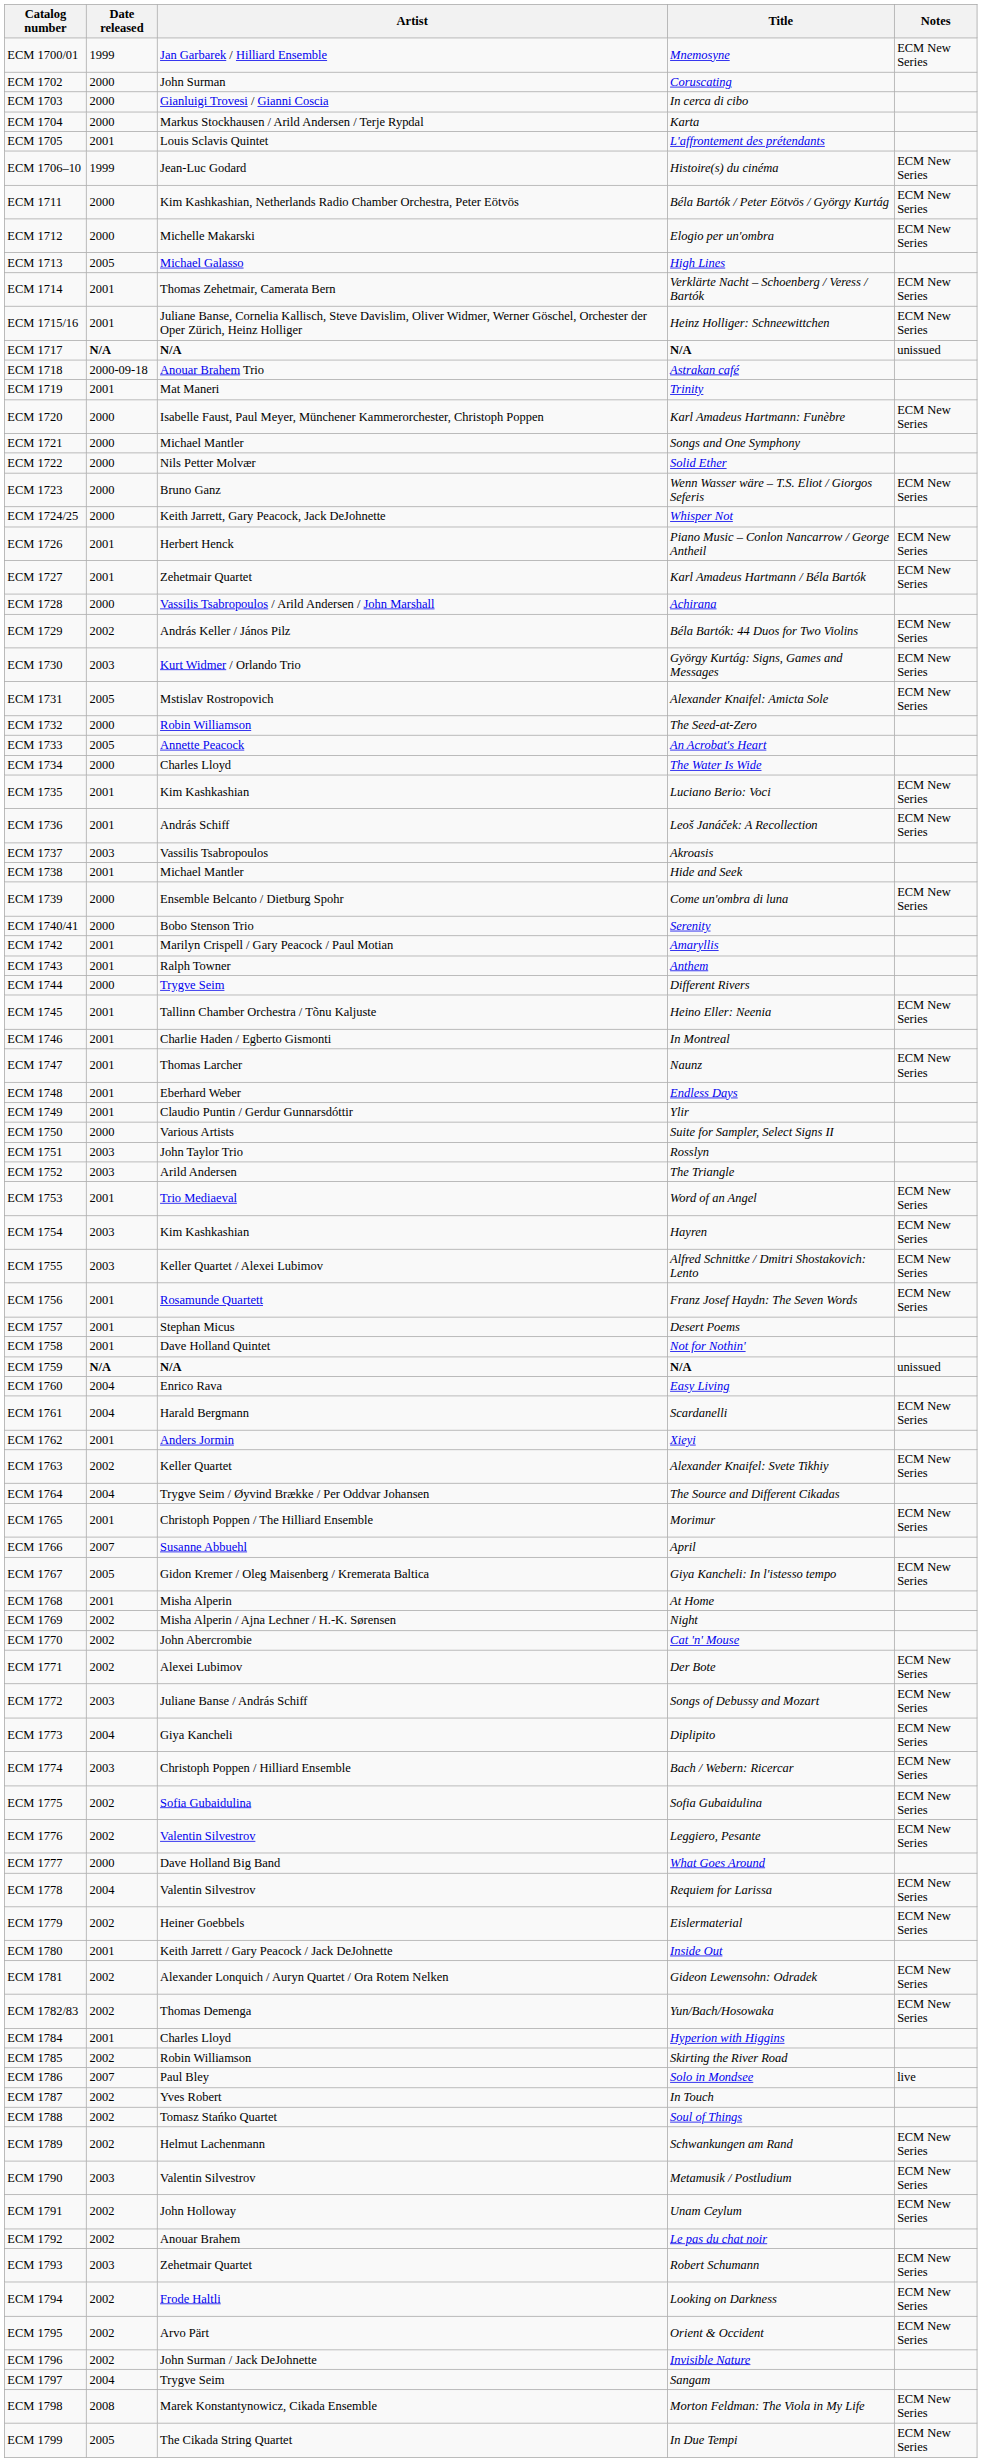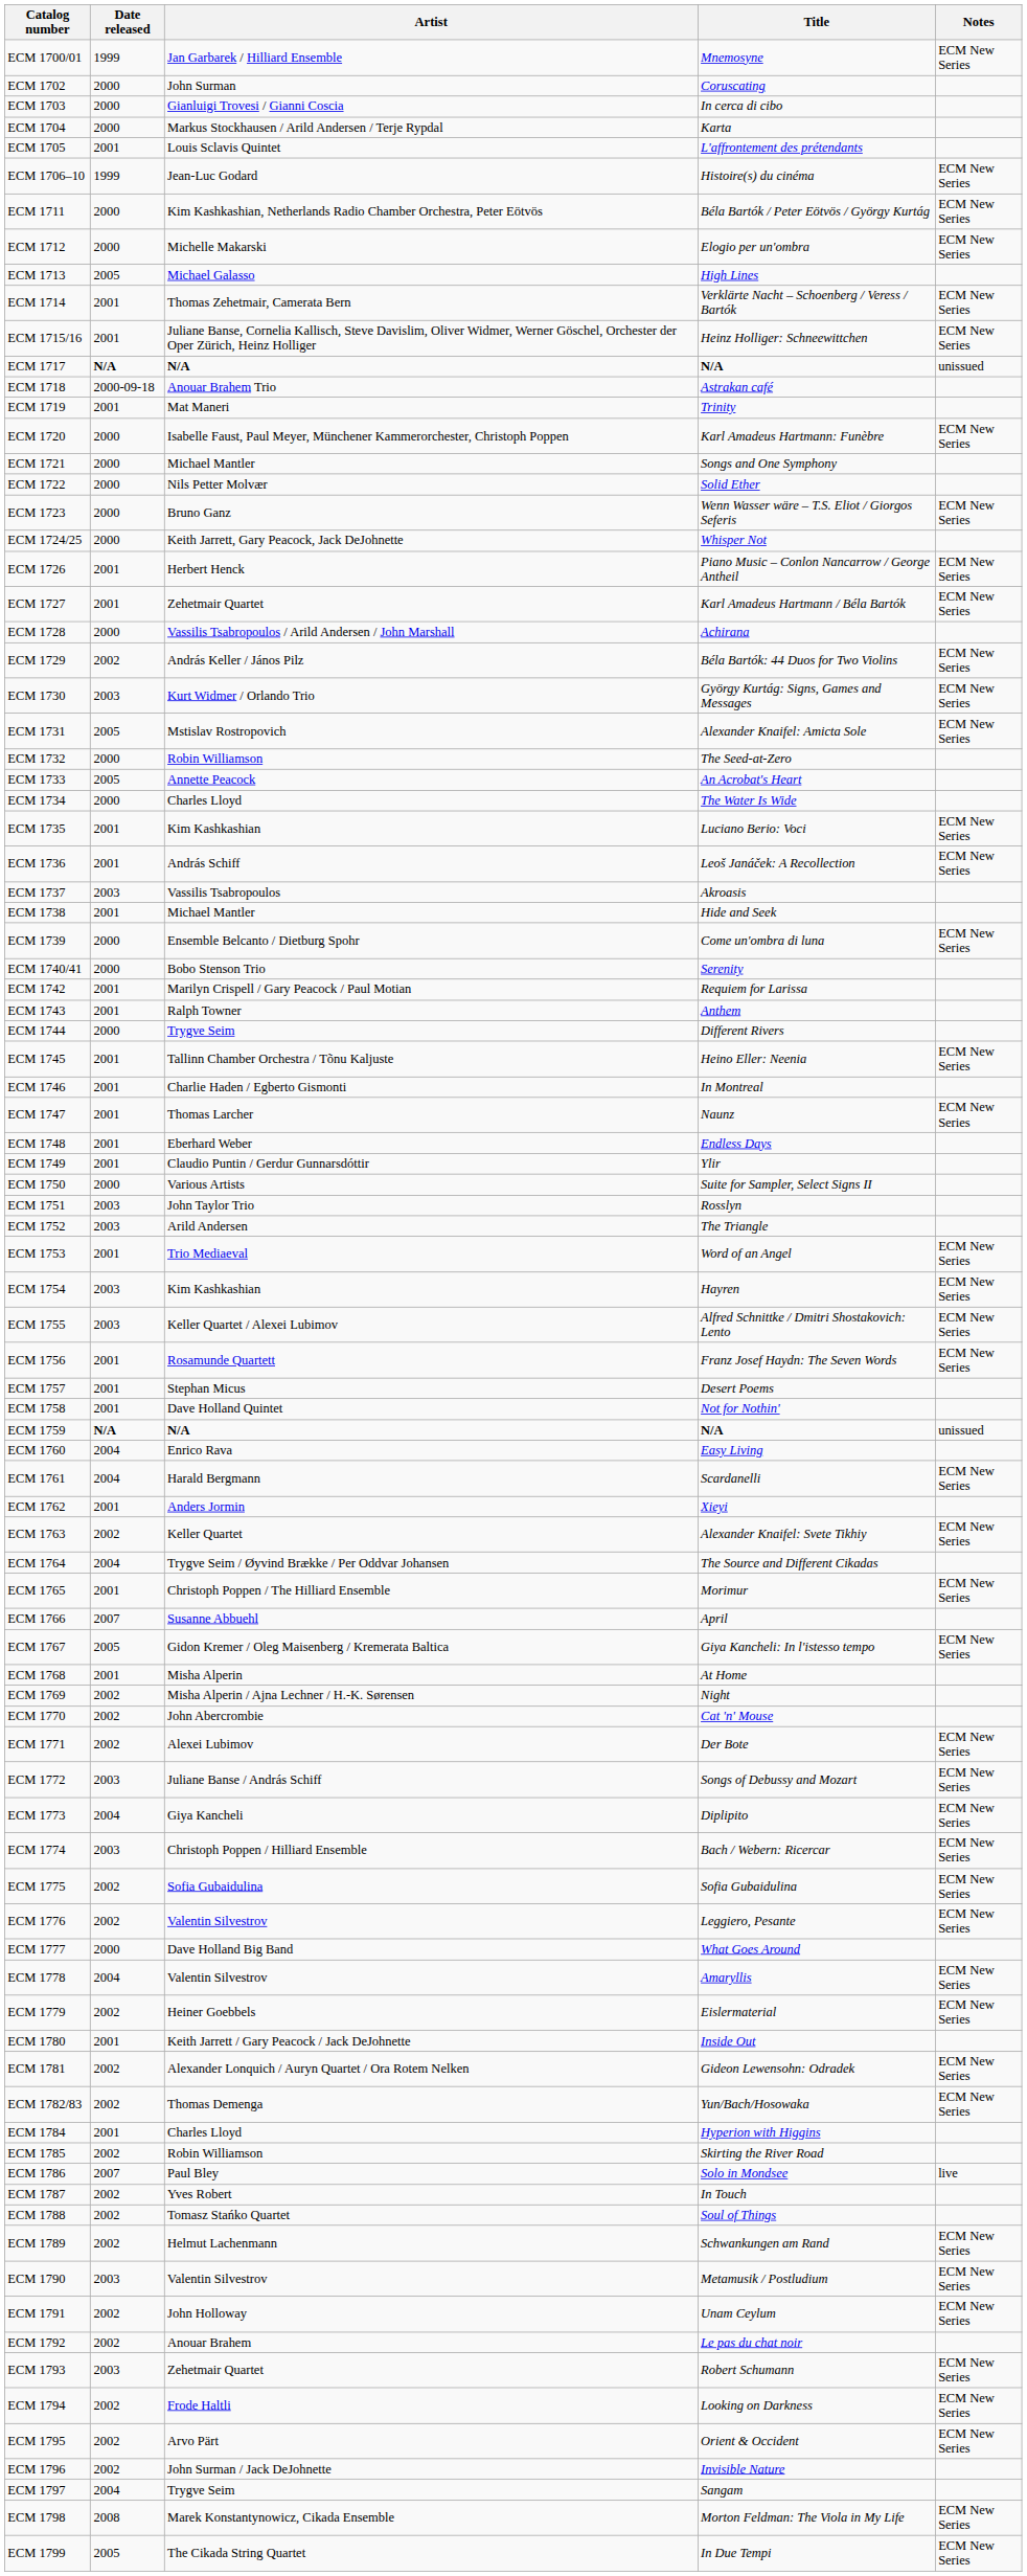ECM 1742 | Title: Amaryllis -> Requiem for Larissa
ECM 1778 | Title: Requiem for Larissa -> Amaryllis
